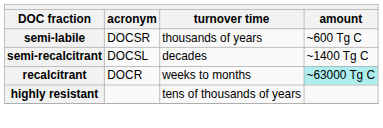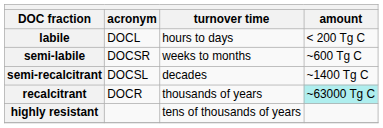+ row: labile | DOCL | hours to days | < 200 Tg C
semi-labile | turnover time: thousands of years -> weeks to months
recalcitrant | turnover time: weeks to months -> thousands of years
